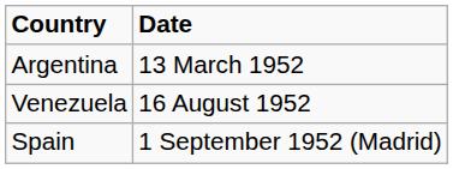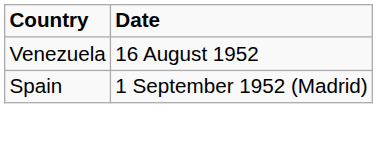- row: Argentina | 13 March 1952
